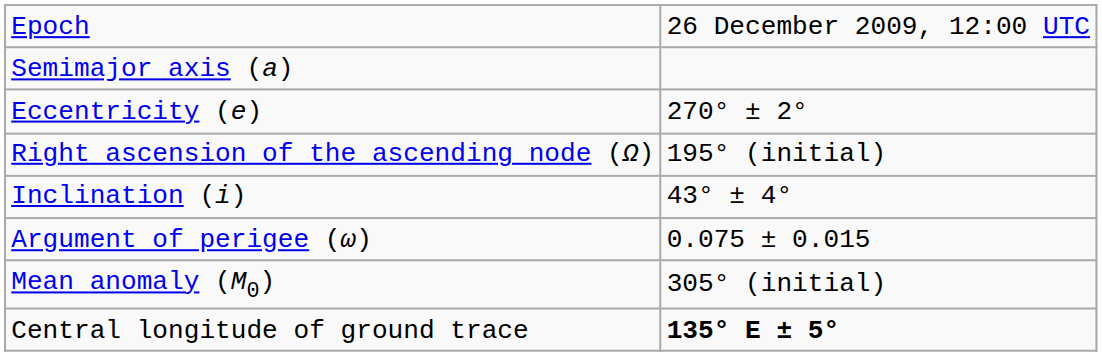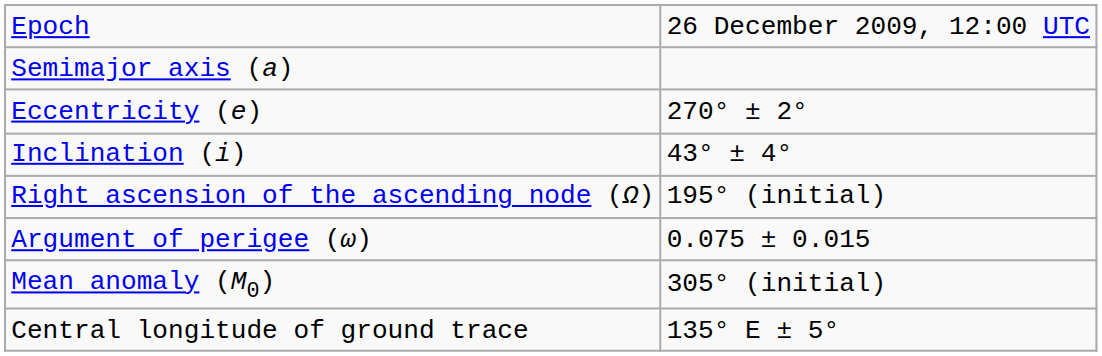rows swapped: Inclination (i) <-> Right ascension of the ascending node (Ω)
Central longitude of ground trace | column 2: bold -> normal
